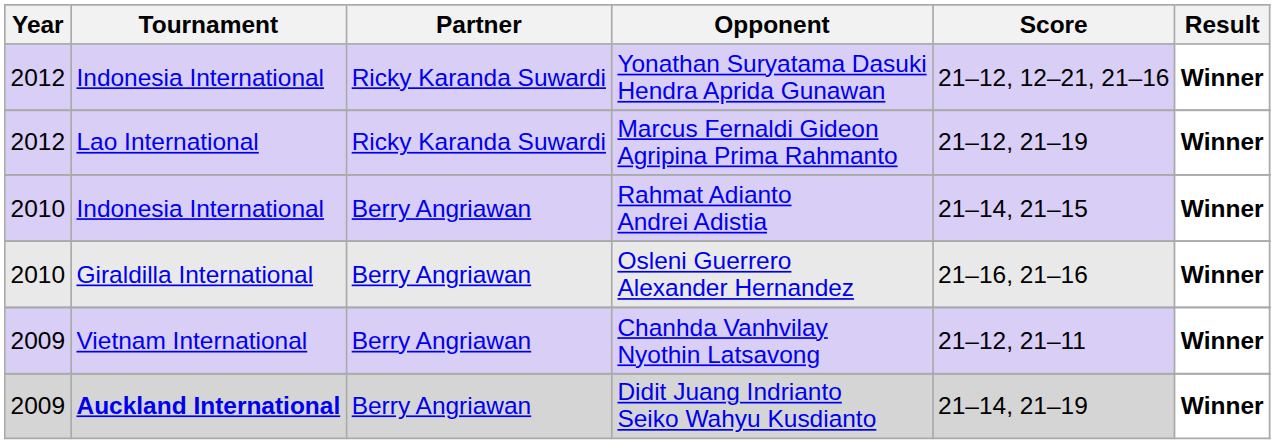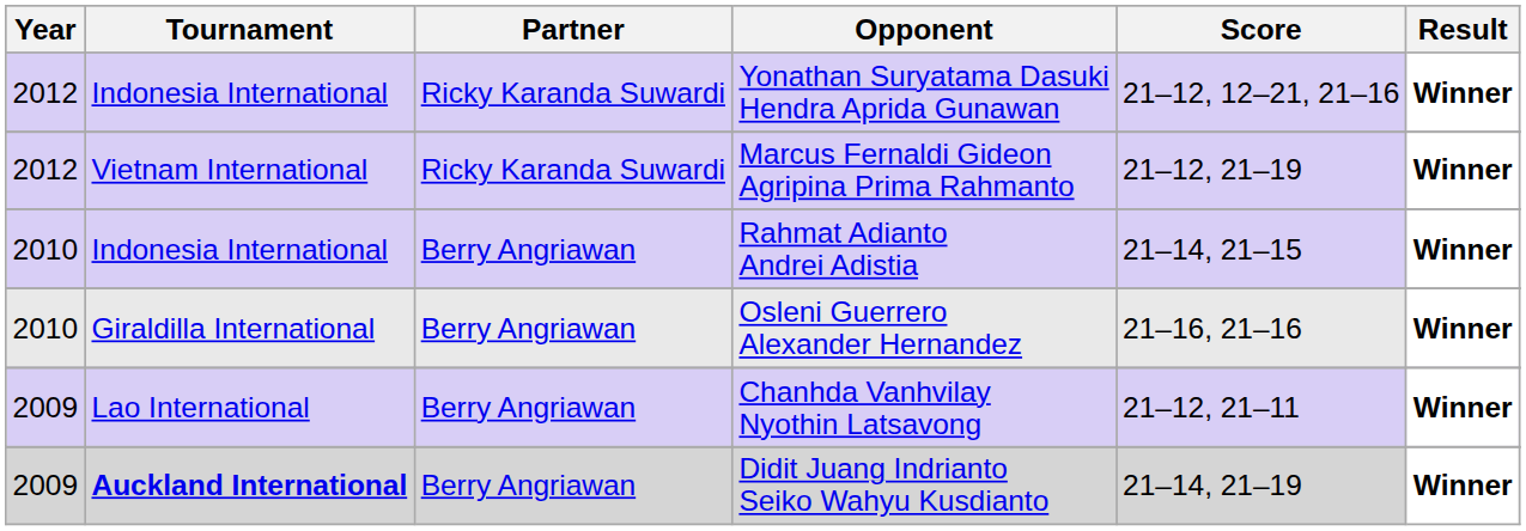Marcus Fernaldi Gideon Agripina Prima Rahmanto | Tournament: Lao International -> Vietnam International
Chanhda Vanhvilay Nyothin Latsavong | Tournament: Vietnam International -> Lao International
